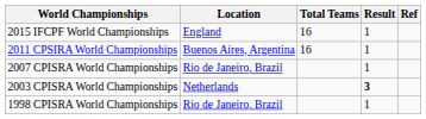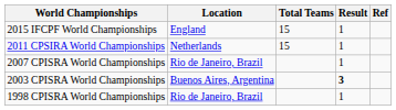2015 IFCPF World Championships | Total Teams: 16 -> 15
2011 CPSIRA World Championships | Location: Buenos Aires, Argentina -> Netherlands
2011 CPSIRA World Championships | Total Teams: 16 -> 15
2003 CPISRA World Championships | Location: Netherlands -> Buenos Aires, Argentina
